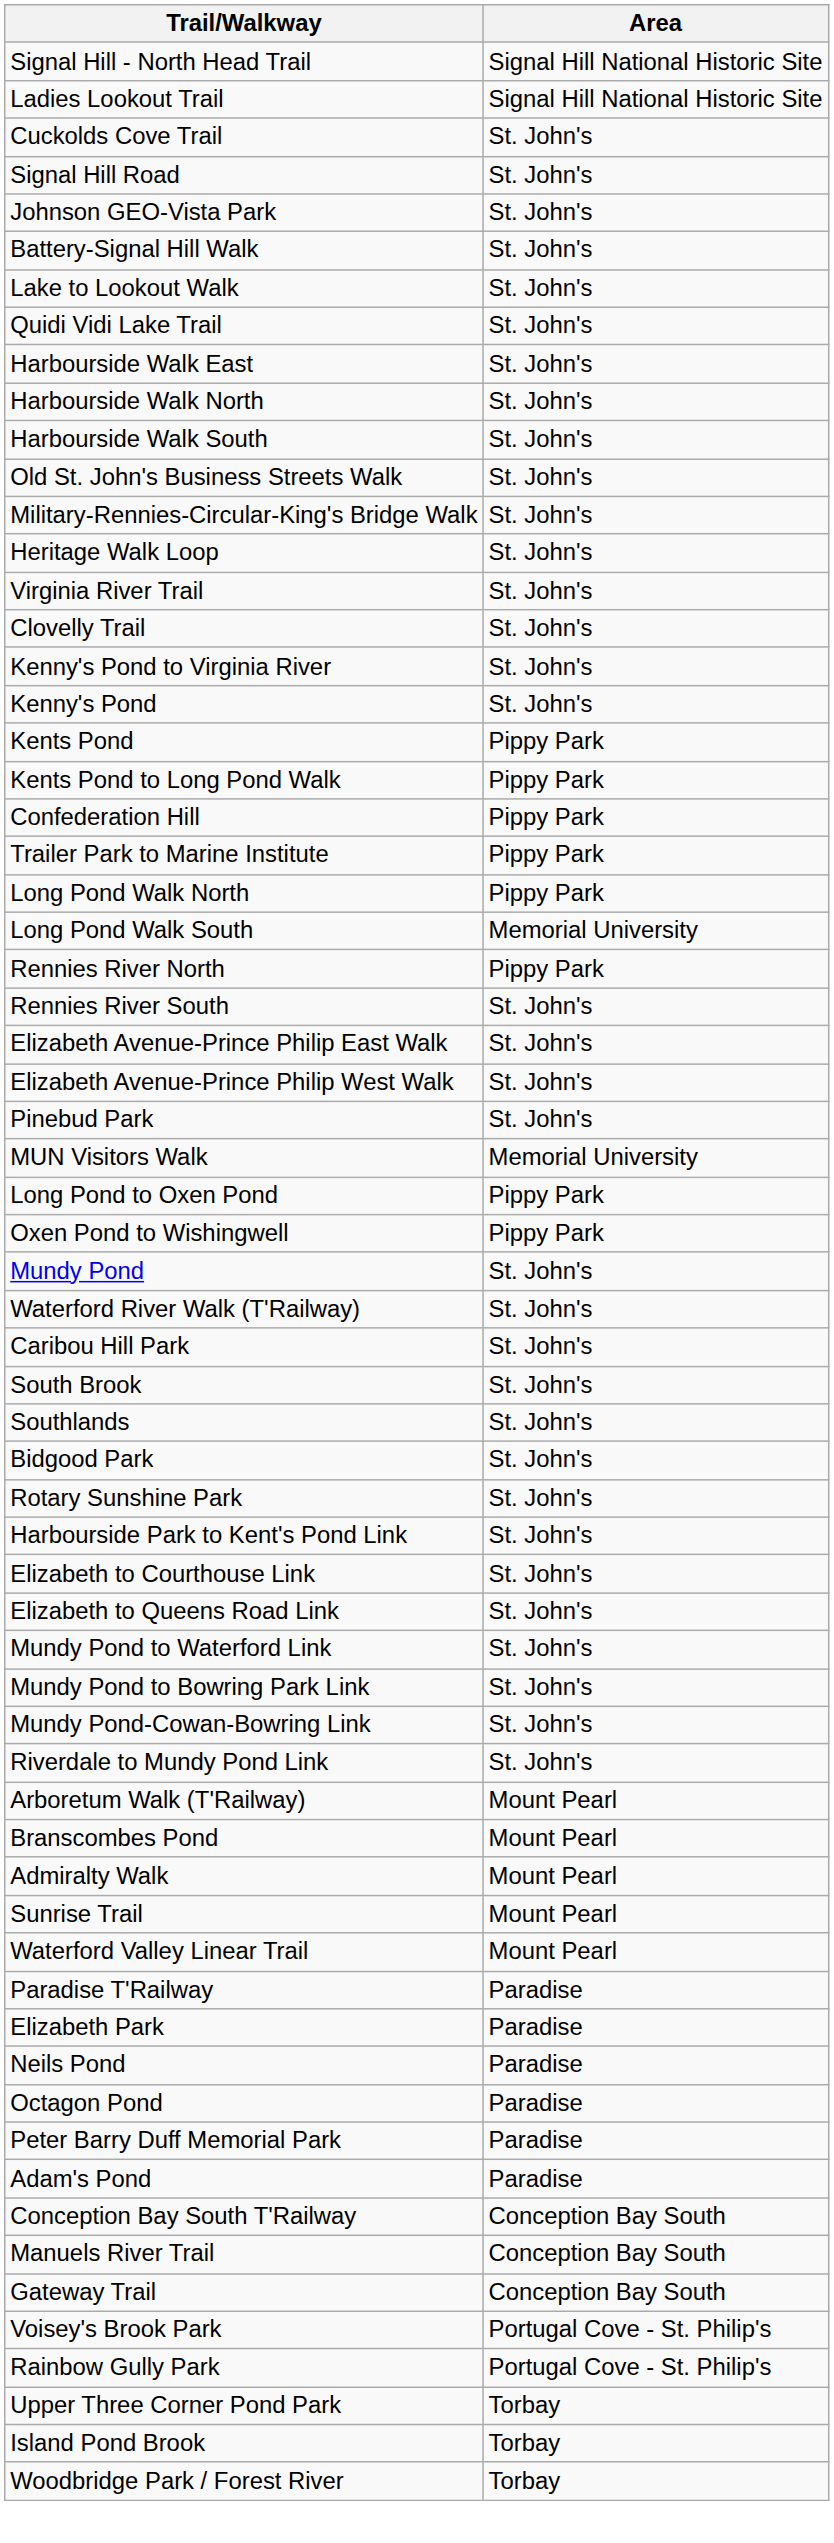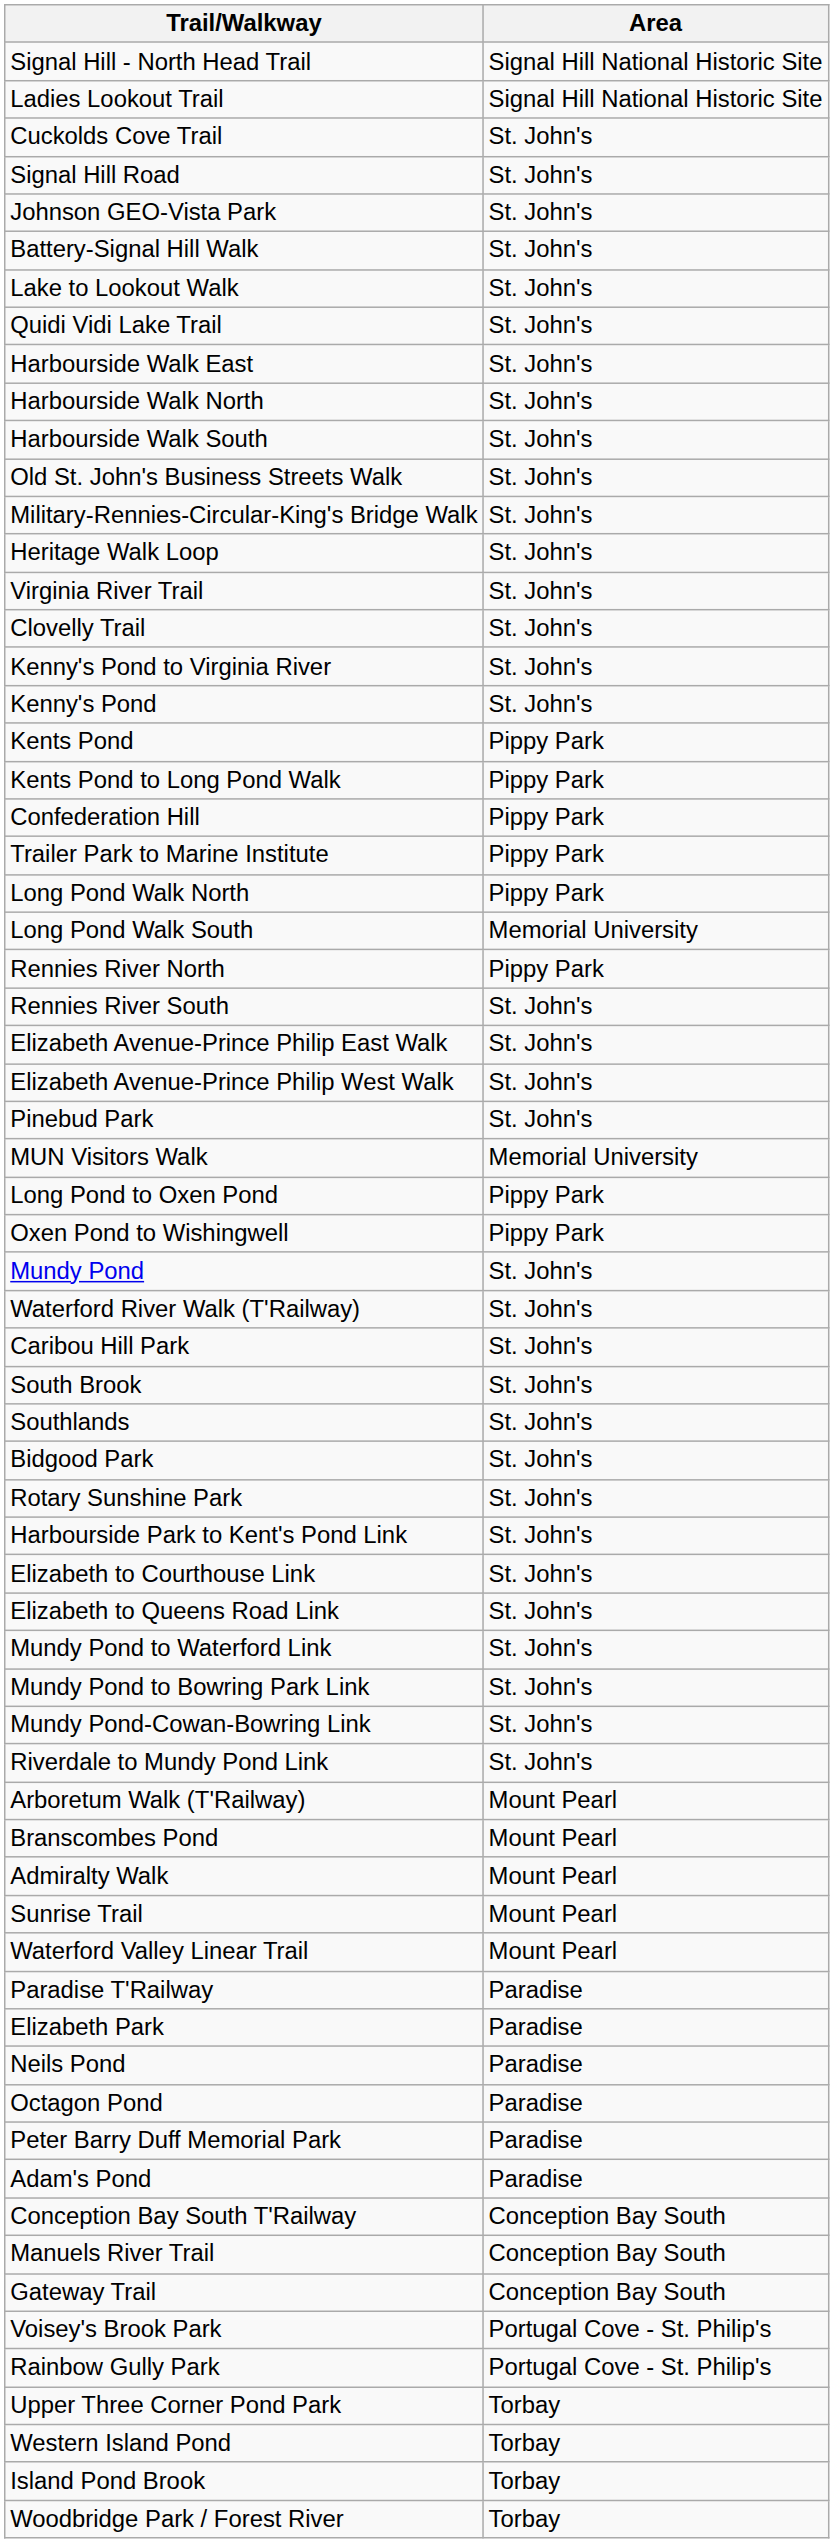+ row: Western Island Pond | Torbay
